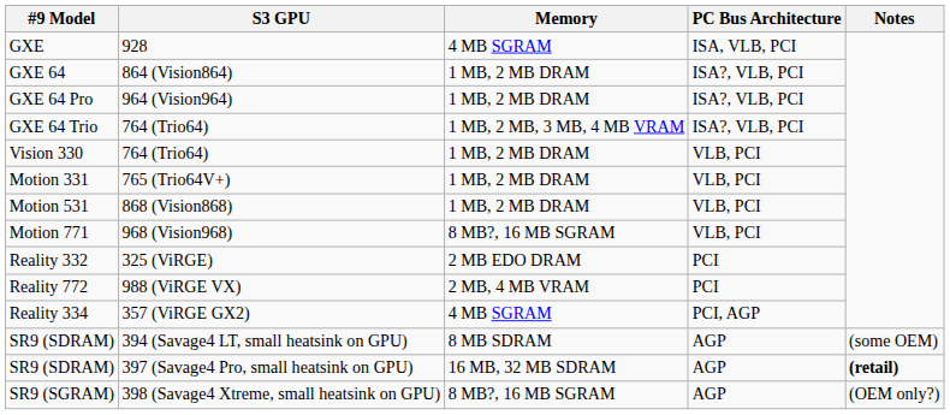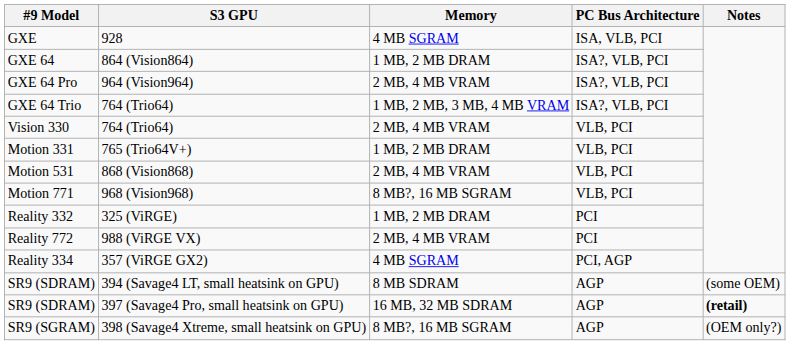GXE 64 Pro | Memory: 1 MB, 2 MB DRAM -> 2 MB, 4 MB VRAM
Vision 330 | Memory: 1 MB, 2 MB DRAM -> 2 MB, 4 MB VRAM
Motion 531 | Memory: 1 MB, 2 MB DRAM -> 2 MB, 4 MB VRAM
Reality 332 | Memory: 2 MB EDO DRAM -> 1 MB, 2 MB DRAM
